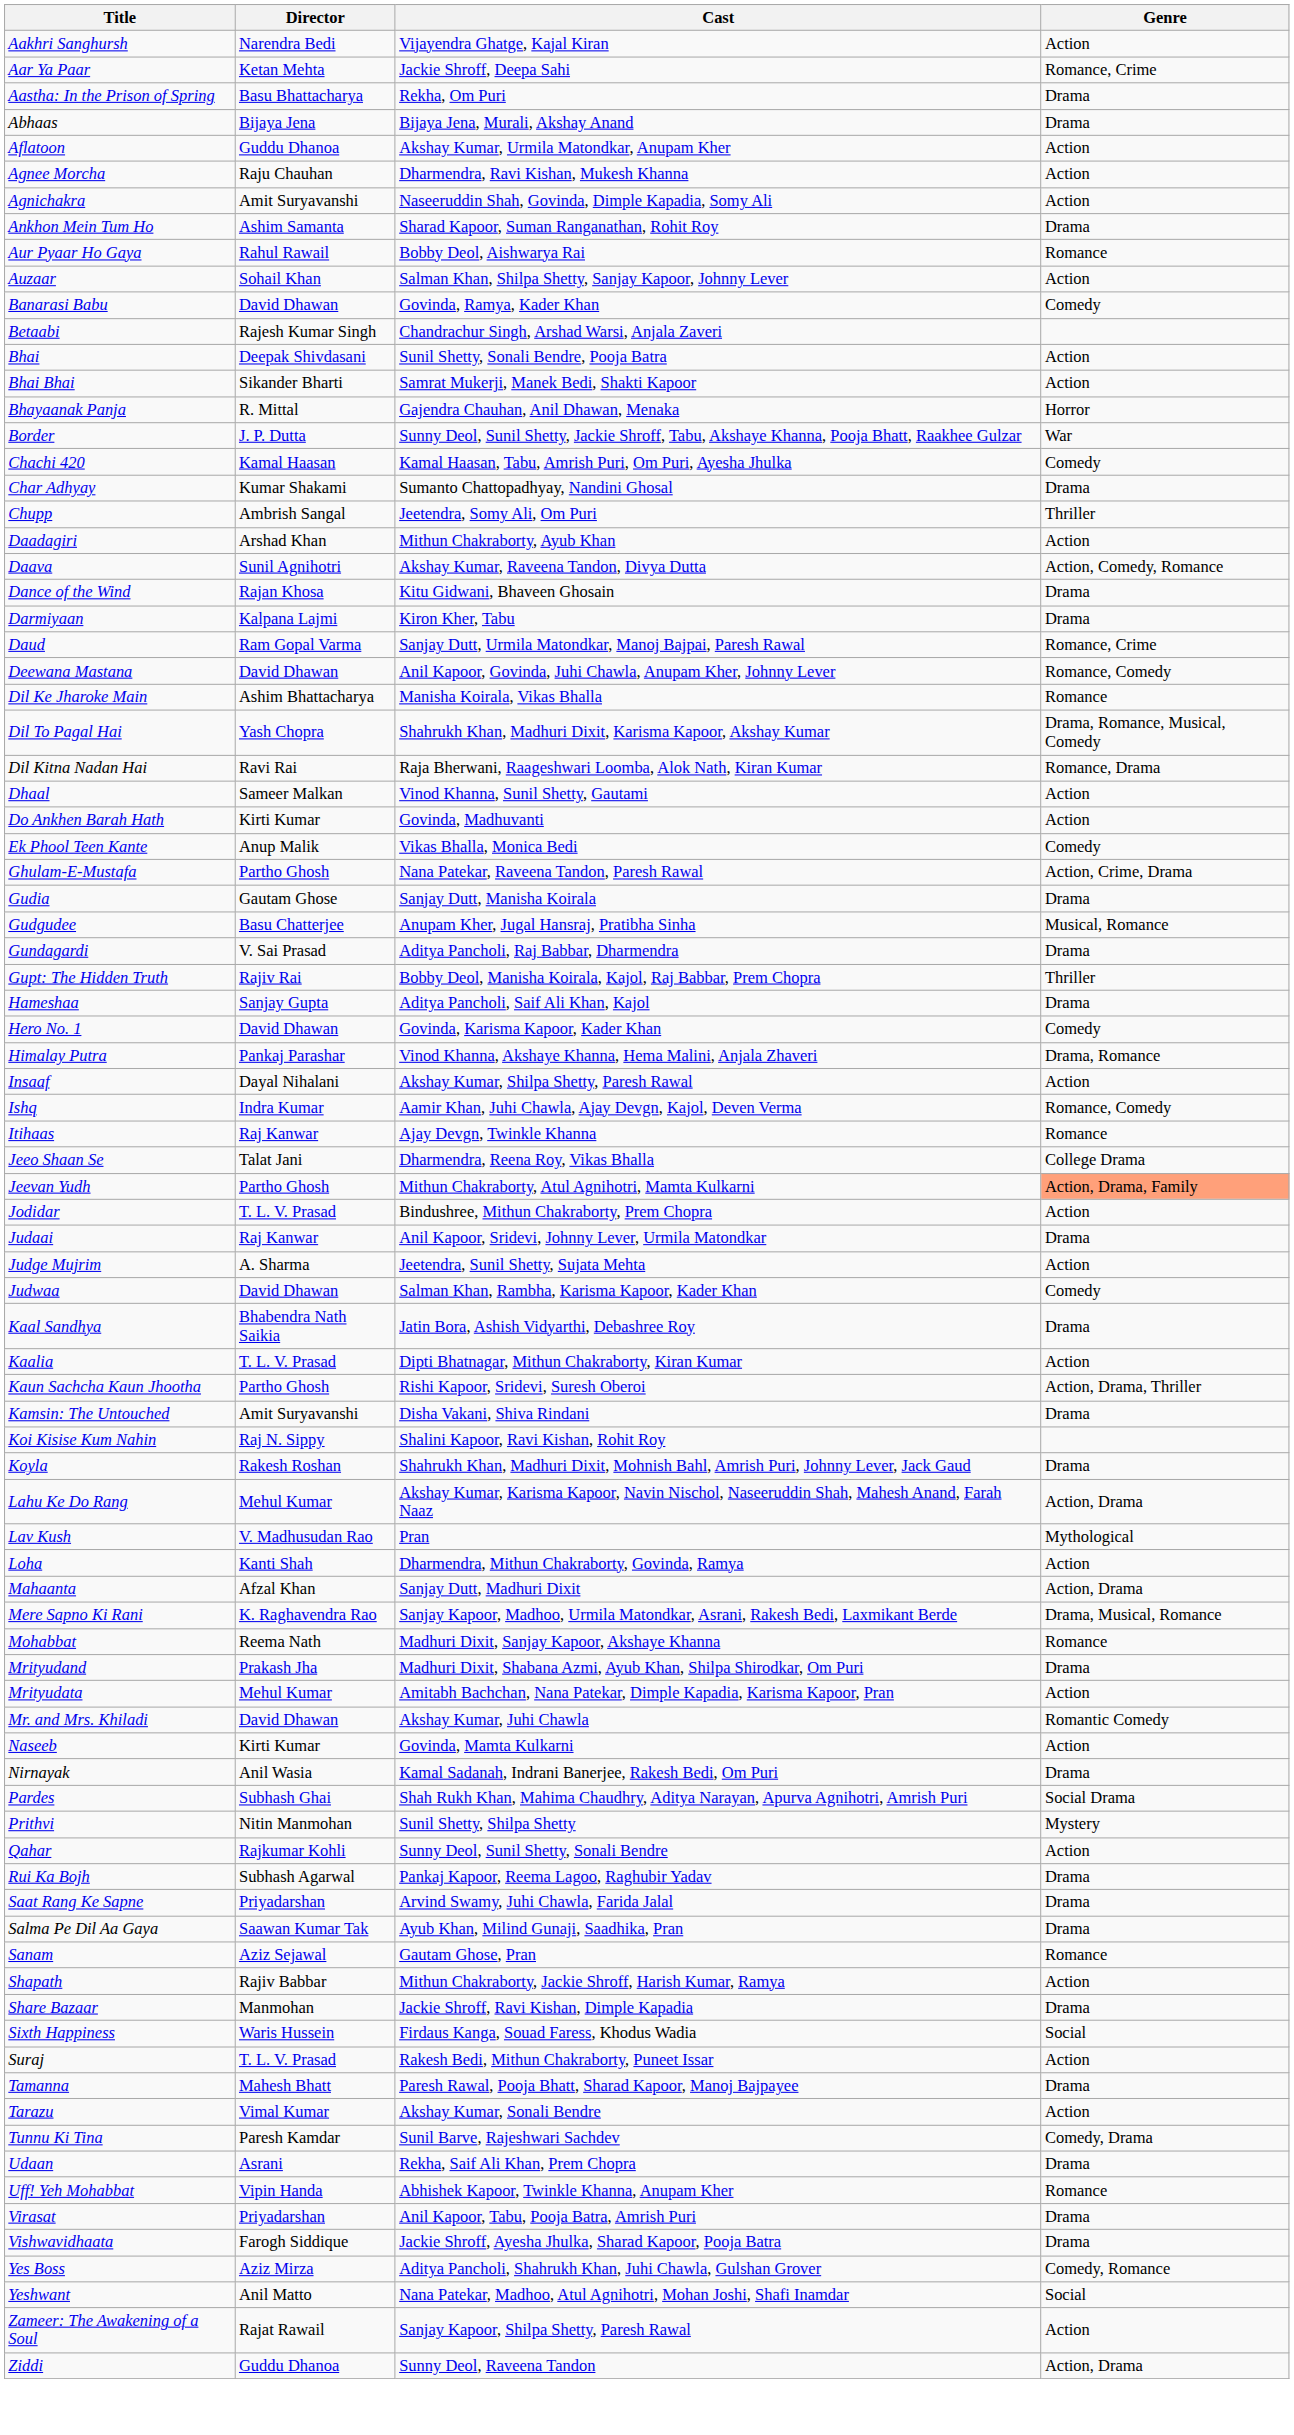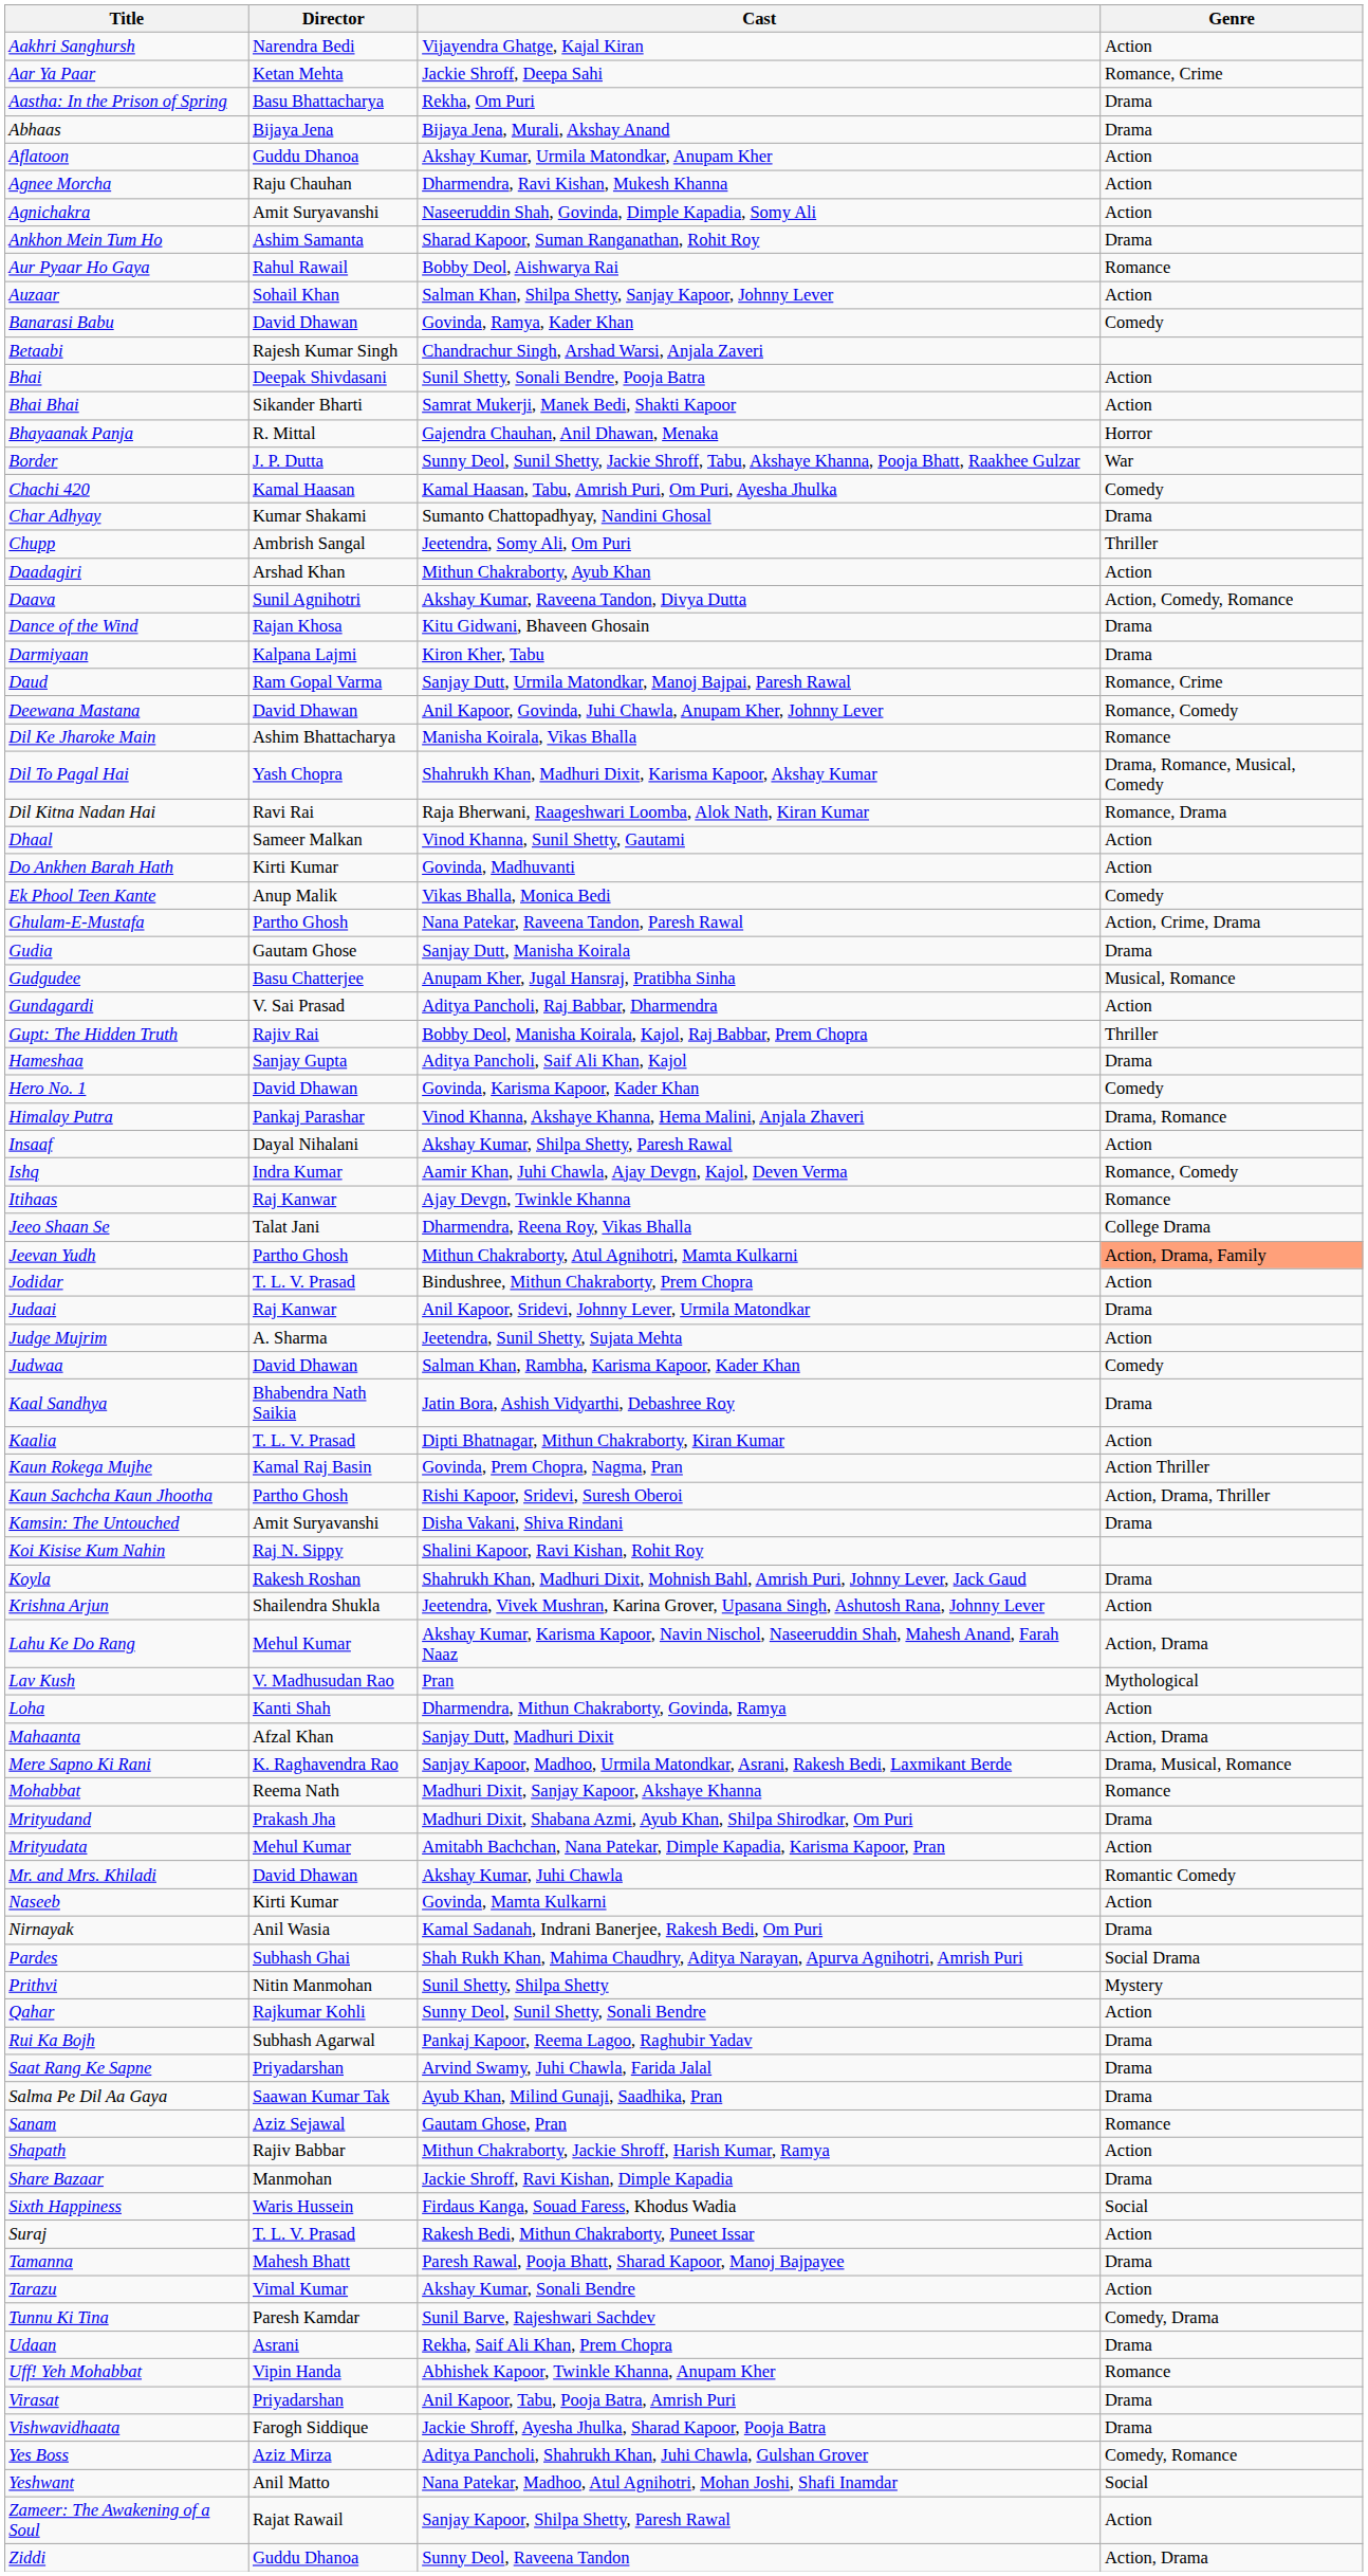Gundagardi | Genre: Drama -> Action
+ row: Kaun Rokega Mujhe | Kamal Raj Basin | Govinda, Prem Chopra, Nagma, Pran | Action Thriller
+ row: Krishna Arjun | Shailendra Shukla | Jeetendra, Vivek Mushran, Karina Grover, Upasana Singh, Ashutosh Rana, Johnny Lever | Action
